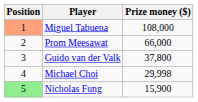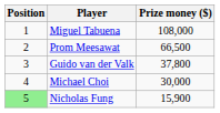Miguel Tabuena | Position: lightsalmon background -> no background
Prom Meesawat | Prize money ($): 66,000 -> 66,500
Michael Choi | Prize money ($): 29,998 -> 30,000
